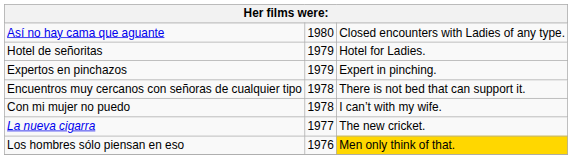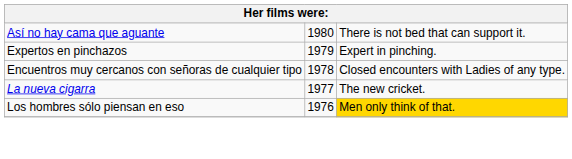Así no hay cama que aguante | column 3: Closed encounters with Ladies of any type. -> There is not bed that can support it.
- row: Hotel de señoritas | 1979 | Hotel for Ladies.
Encuentros muy cercanos con señoras de cualquier tipo | column 3: There is not bed that can support it. -> Closed encounters with Ladies of any type.
- row: Con mi mujer no puedo | 1978 | I can’t with my wife.
